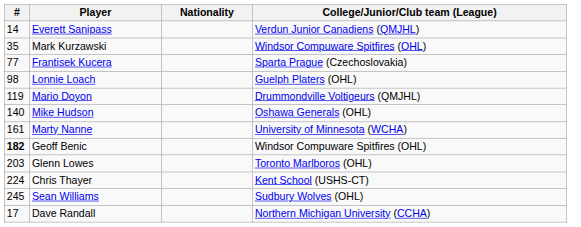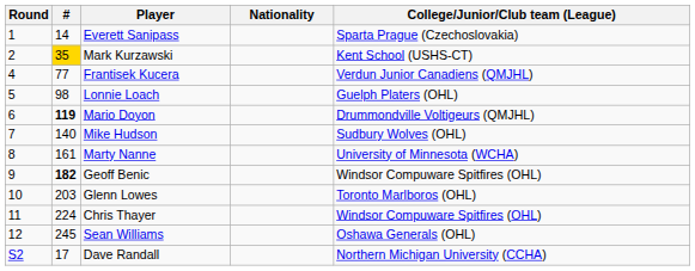+ column: Round | 1 | 2 | 4 | 5 | 6 | 7 | 8 | 9 | 10 | 11 | 12 | S2
Everett Sanipass | College/Junior/Club team (League): Verdun Junior Canadiens (QMJHL) -> Sparta Prague (Czechoslovakia)
Mark Kurzawski | #: no background -> gold background
Mark Kurzawski | College/Junior/Club team (League): Windsor Compuware Spitfires (OHL) -> Kent School (USHS-CT)
Frantisek Kucera | College/Junior/Club team (League): Sparta Prague (Czechoslovakia) -> Verdun Junior Canadiens (QMJHL)
Mario Doyon | #: normal -> bold
Mike Hudson | College/Junior/Club team (League): Oshawa Generals (OHL) -> Sudbury Wolves (OHL)
Chris Thayer | College/Junior/Club team (League): Kent School (USHS-CT) -> Windsor Compuware Spitfires (OHL)
Sean Williams | College/Junior/Club team (League): Sudbury Wolves (OHL) -> Oshawa Generals (OHL)
